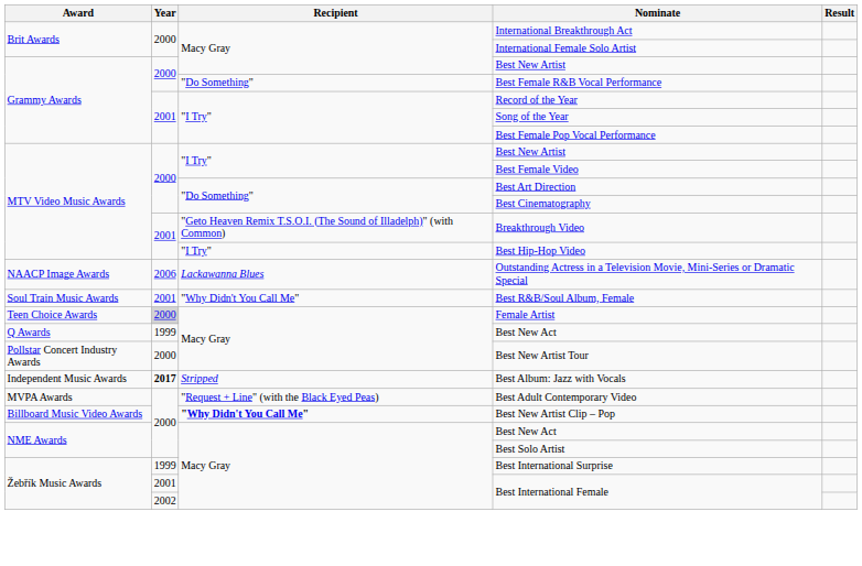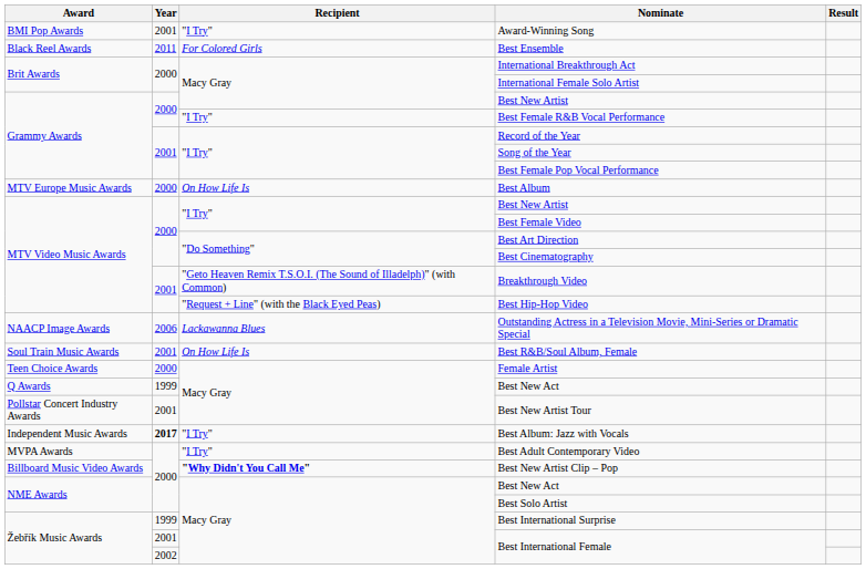+ row: BMI Pop Awards | 2001 | "I Try" | Award-Winning Song
+ row: Black Reel Awards | 2011 | For Colored Girls | Best Ensemble
Best Female R&B Vocal Performance | Recipient: "Do Something" -> "I Try"
+ row: MTV Europe Music Awards | 2000 | On How Life Is | Best Album
Best Hip-Hop Video | Recipient: "I Try" -> "Request + Line" (with the Black Eyed Peas)
Best R&B/Soul Album, Female | Recipient: "Why Didn't You Call Me" -> On How Life Is
Female Artist | Year: lightgrey background -> no background
Best New Artist Tour | Year: 2000 -> 2001
Best Album: Jazz with Vocals | Recipient: Stripped -> "I Try"
Best Adult Contemporary Video | Recipient: "Request + Line" (with the Black Eyed Peas) -> "I Try"
